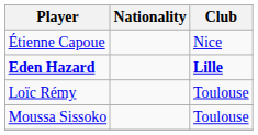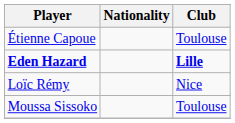Étienne Capoue | Club: Nice -> Toulouse
Loïc Rémy | Club: Toulouse -> Nice
